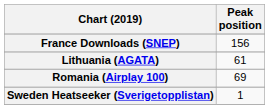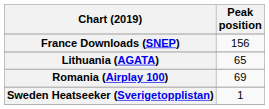Lithuania (AGATA) | Peak position: 61 -> 65
